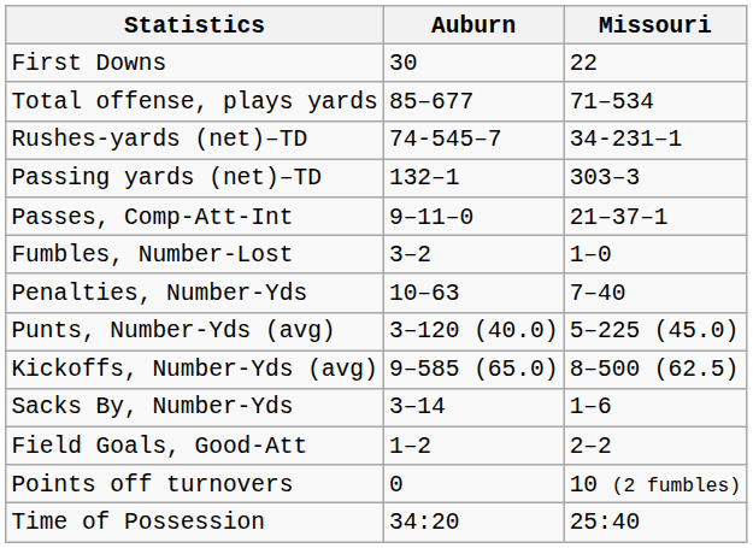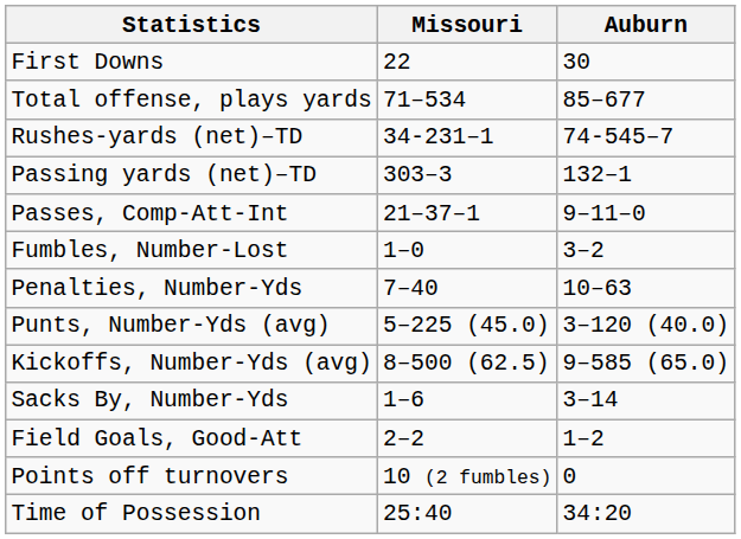columns swapped: Auburn <-> Missouri
